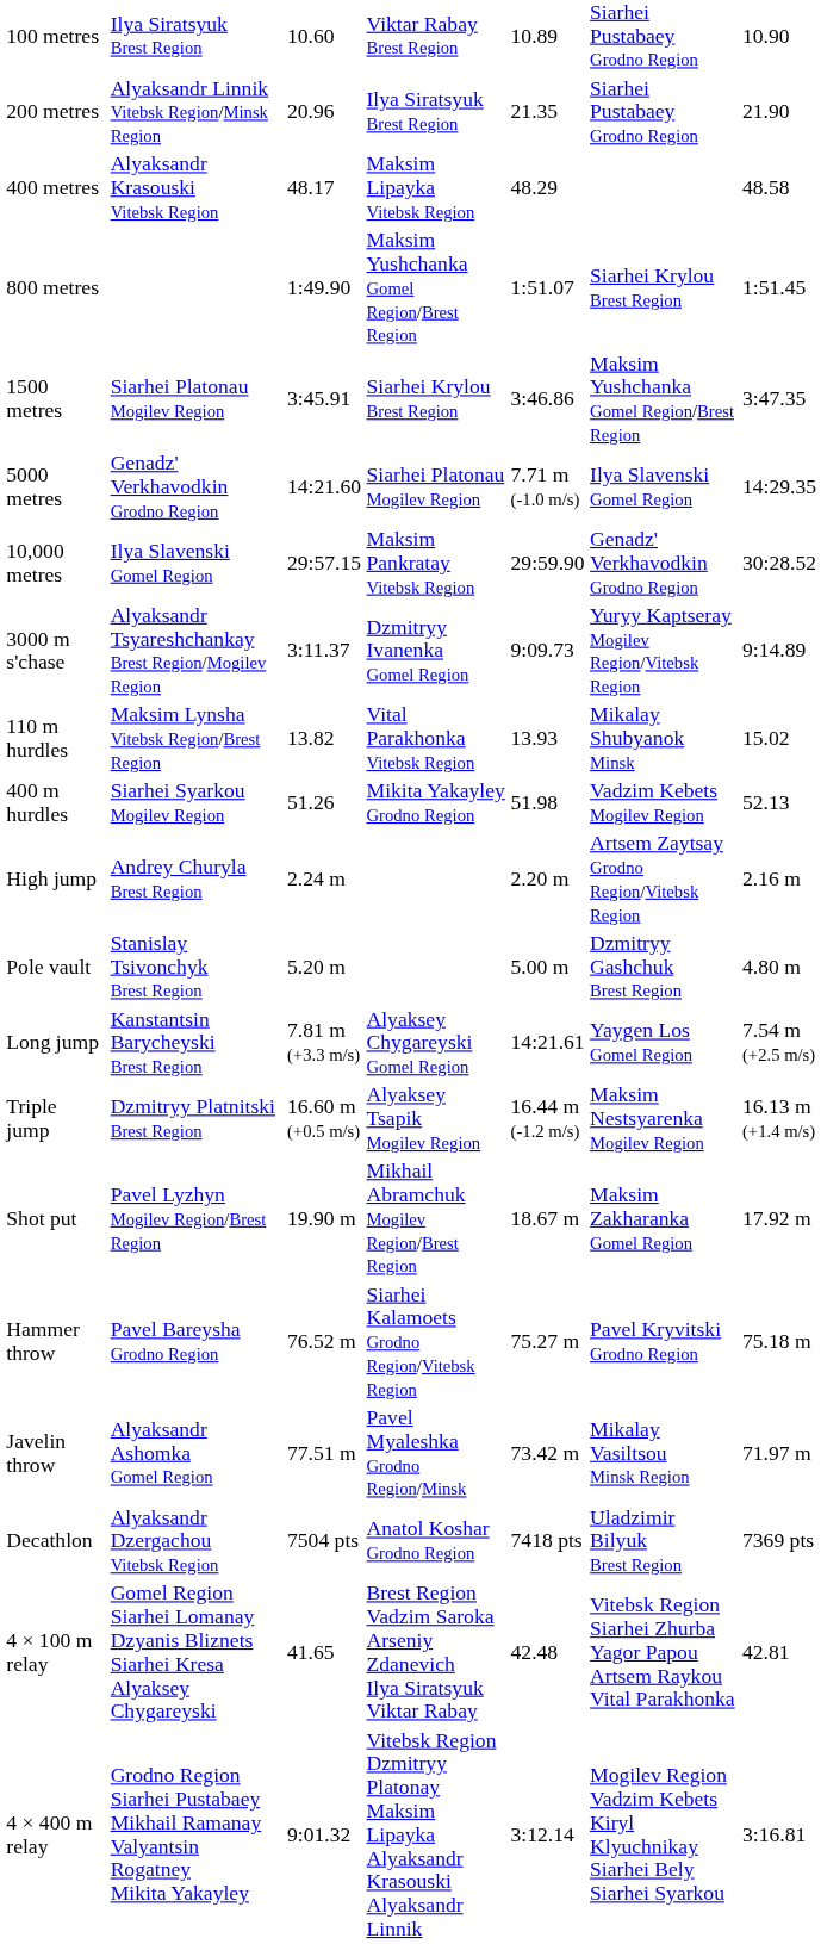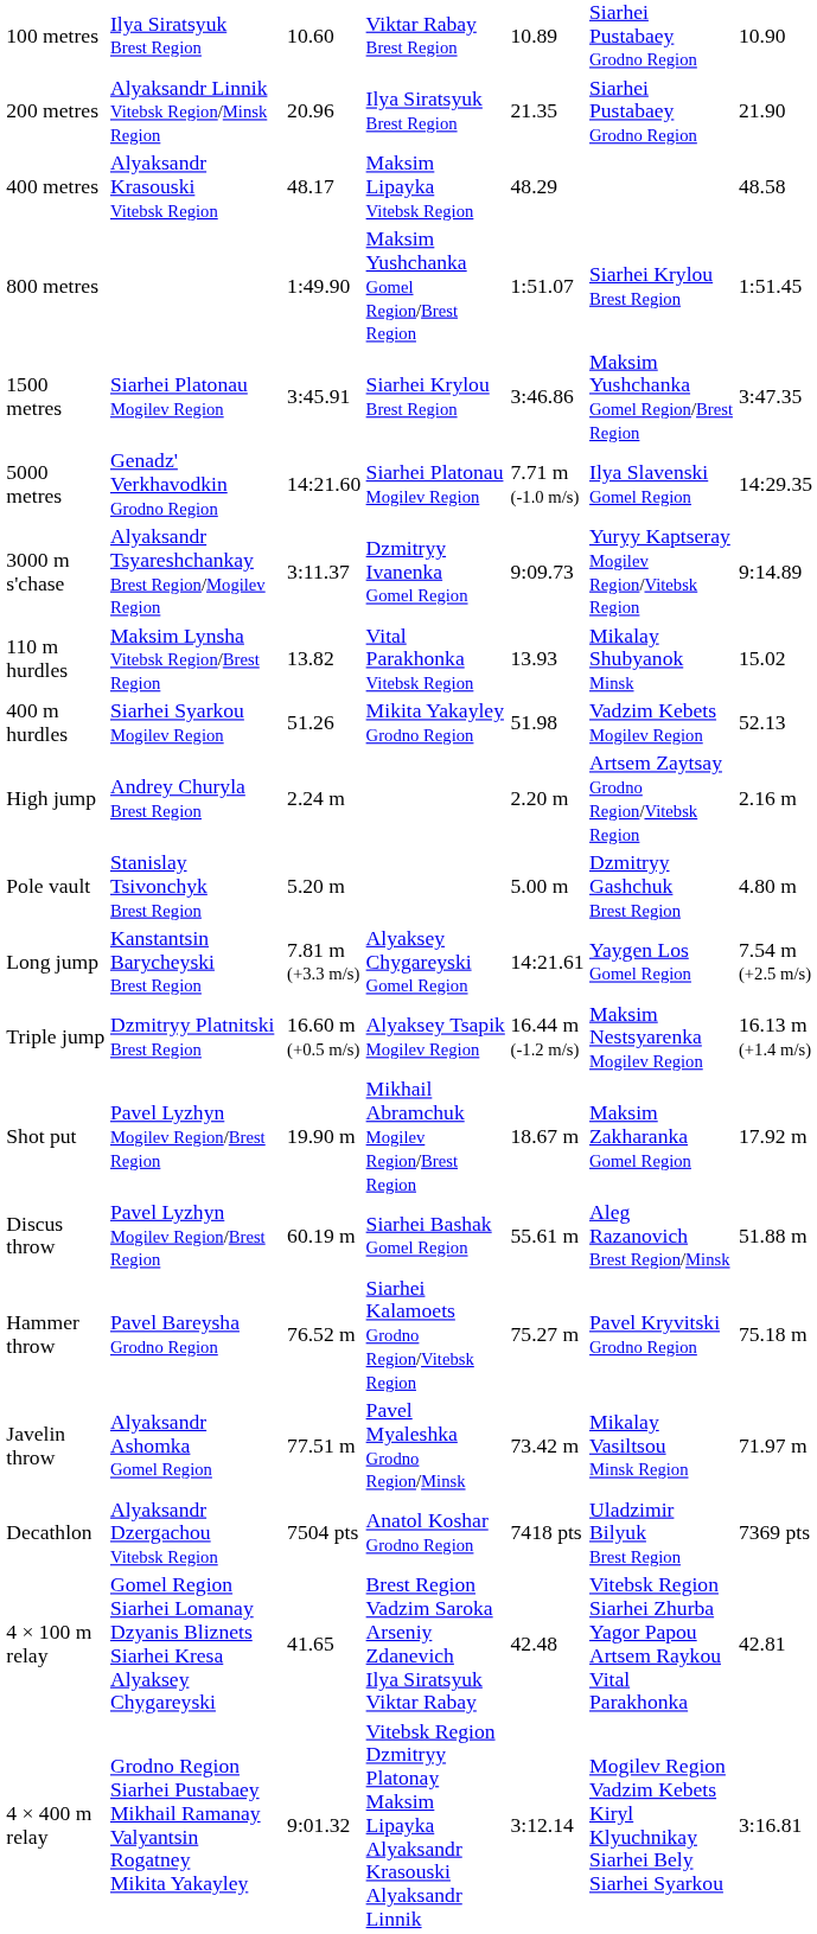- row: 10,000 metres | Ilya Slavenski Gomel Region | 29:57.15 | Maksim Pankratay Vitebsk Region | 29:59.90 | Genadz' Verkhavodkin Grodno Region | 30:28.52
+ row: Discus throw | Pavel Lyzhyn Mogilev Region/Brest Region | 60.19 m | Siarhei Bashak Gomel Region | 55.61 m | Aleg Razanovich Brest Region/Minsk | 51.88 m
